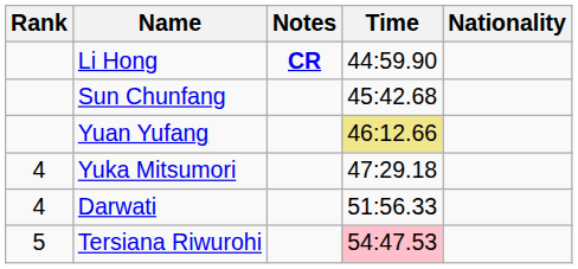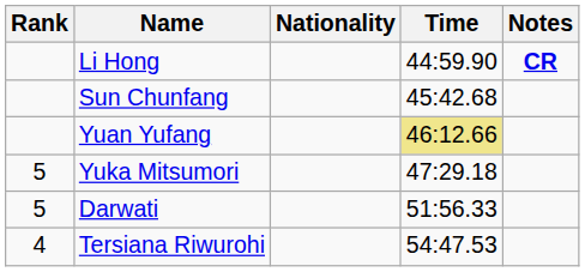columns swapped: Nationality <-> Notes
Yuka Mitsumori | Rank: 4 -> 5
Darwati | Rank: 4 -> 5
Tersiana Riwurohi | Rank: 5 -> 4
Tersiana Riwurohi | Time: pink background -> no background
